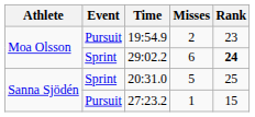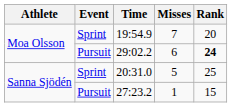19:54.9 | Event: Pursuit -> Sprint
19:54.9 | Misses: 2 -> 7
19:54.9 | Rank: 23 -> 20
29:02.2 | Event: Sprint -> Pursuit
